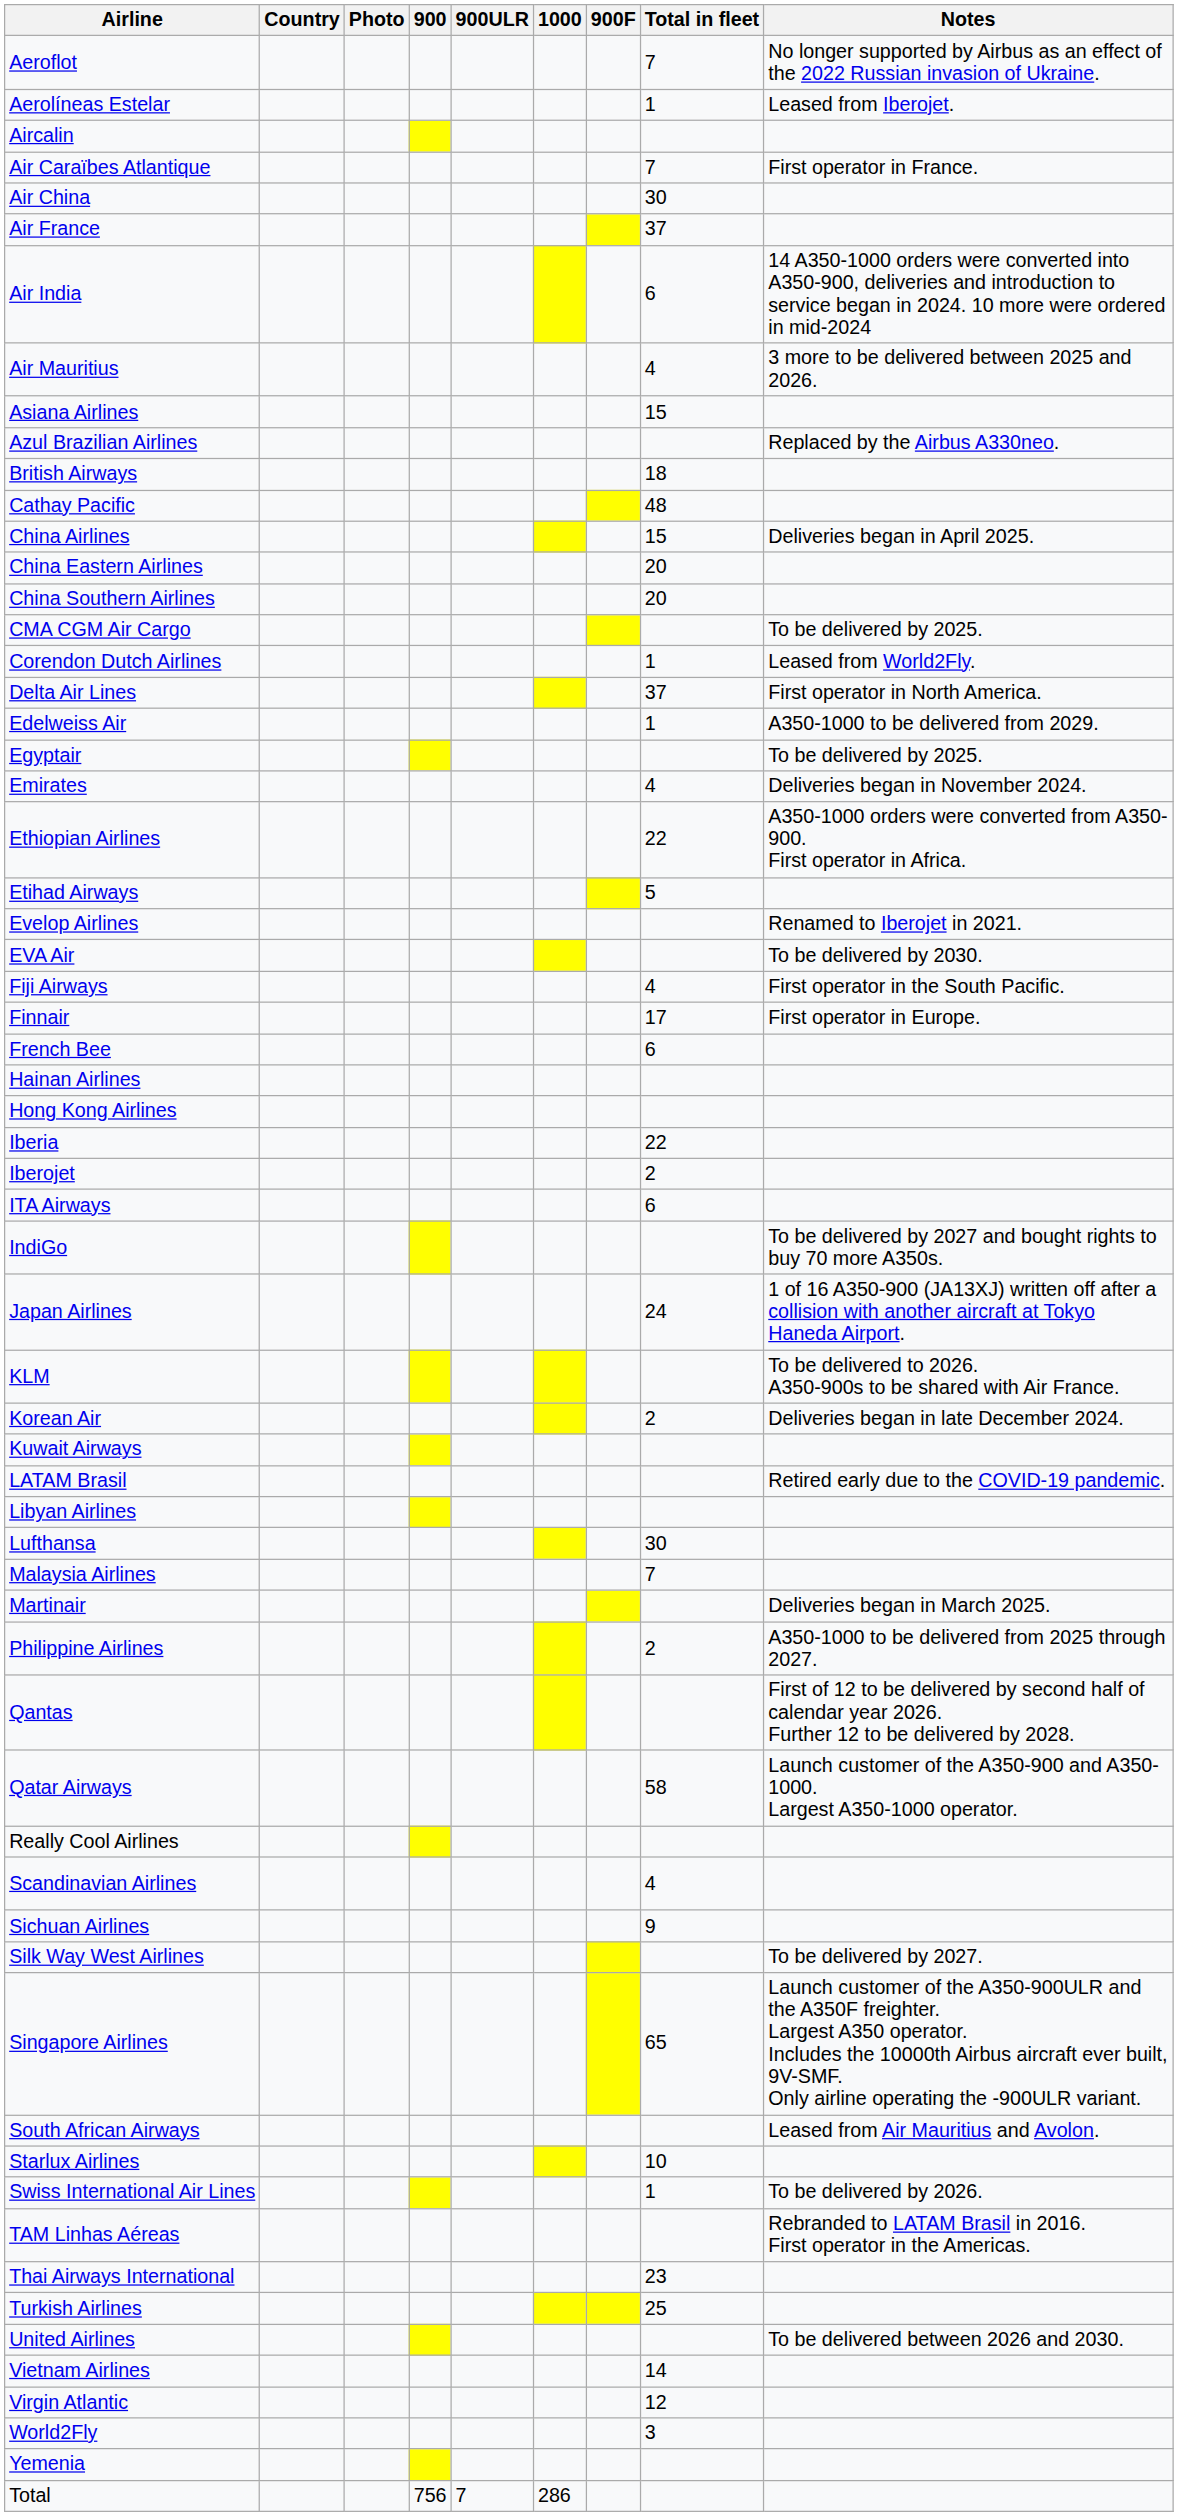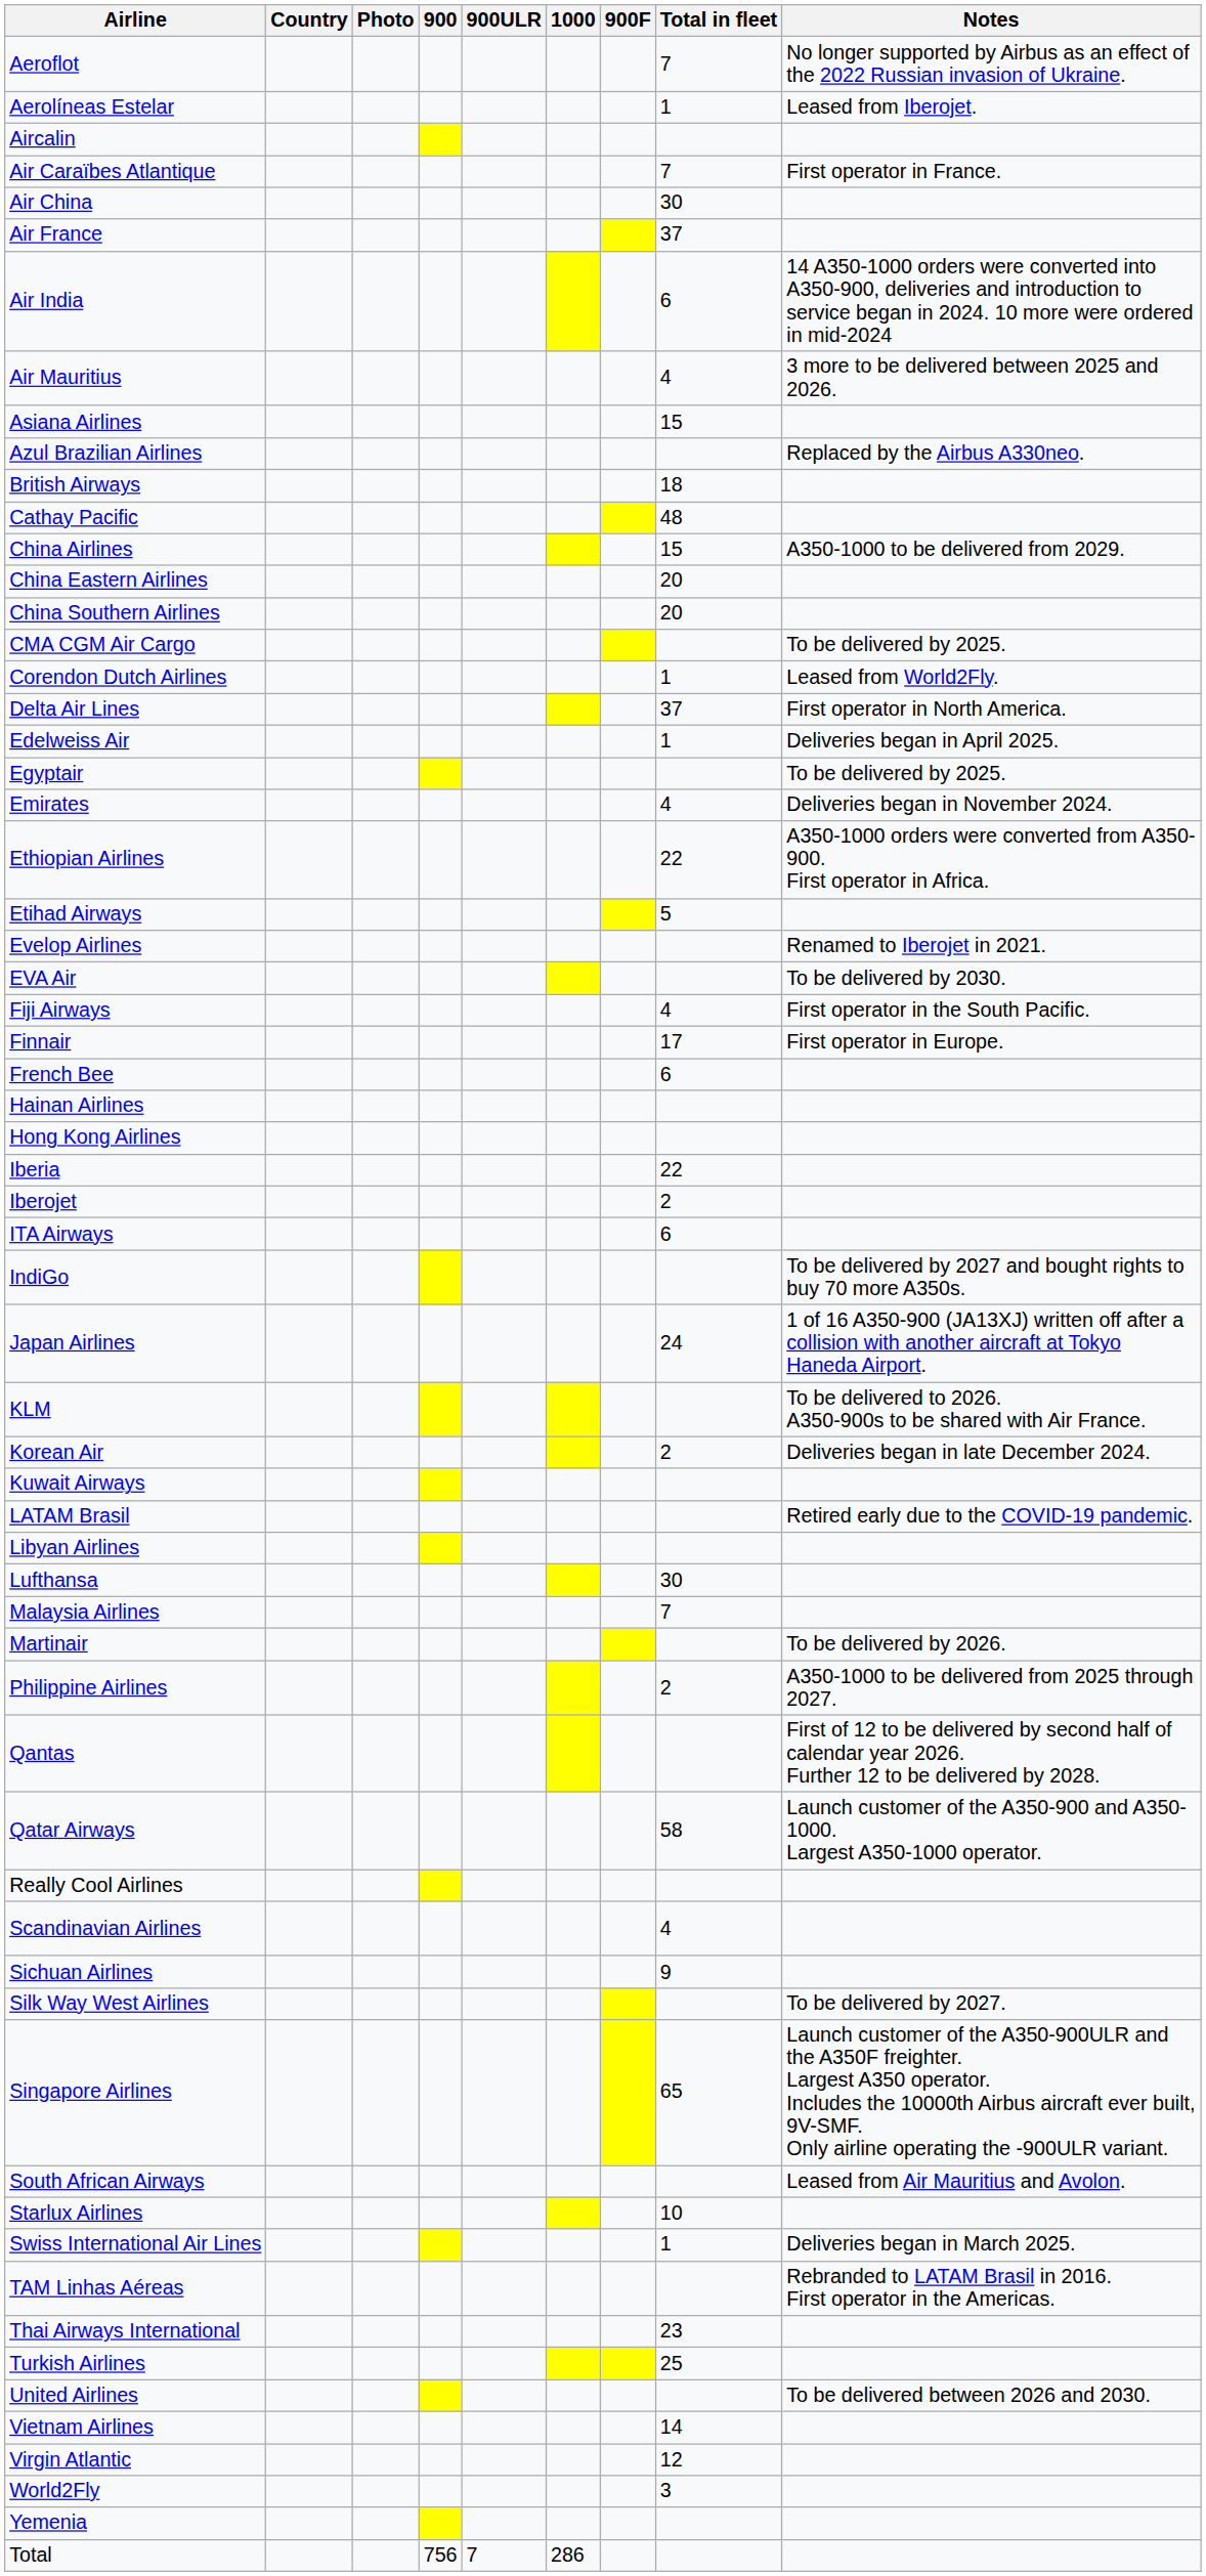China Airlines | Notes: Deliveries began in April 2025. -> A350-1000 to be delivered from 2029.
Edelweiss Air | Notes: A350-1000 to be delivered from 2029. -> Deliveries began in April 2025.
Martinair | Notes: Deliveries began in March 2025. -> To be delivered by 2026.
Swiss International Air Lines | Notes: To be delivered by 2026. -> Deliveries began in March 2025.
